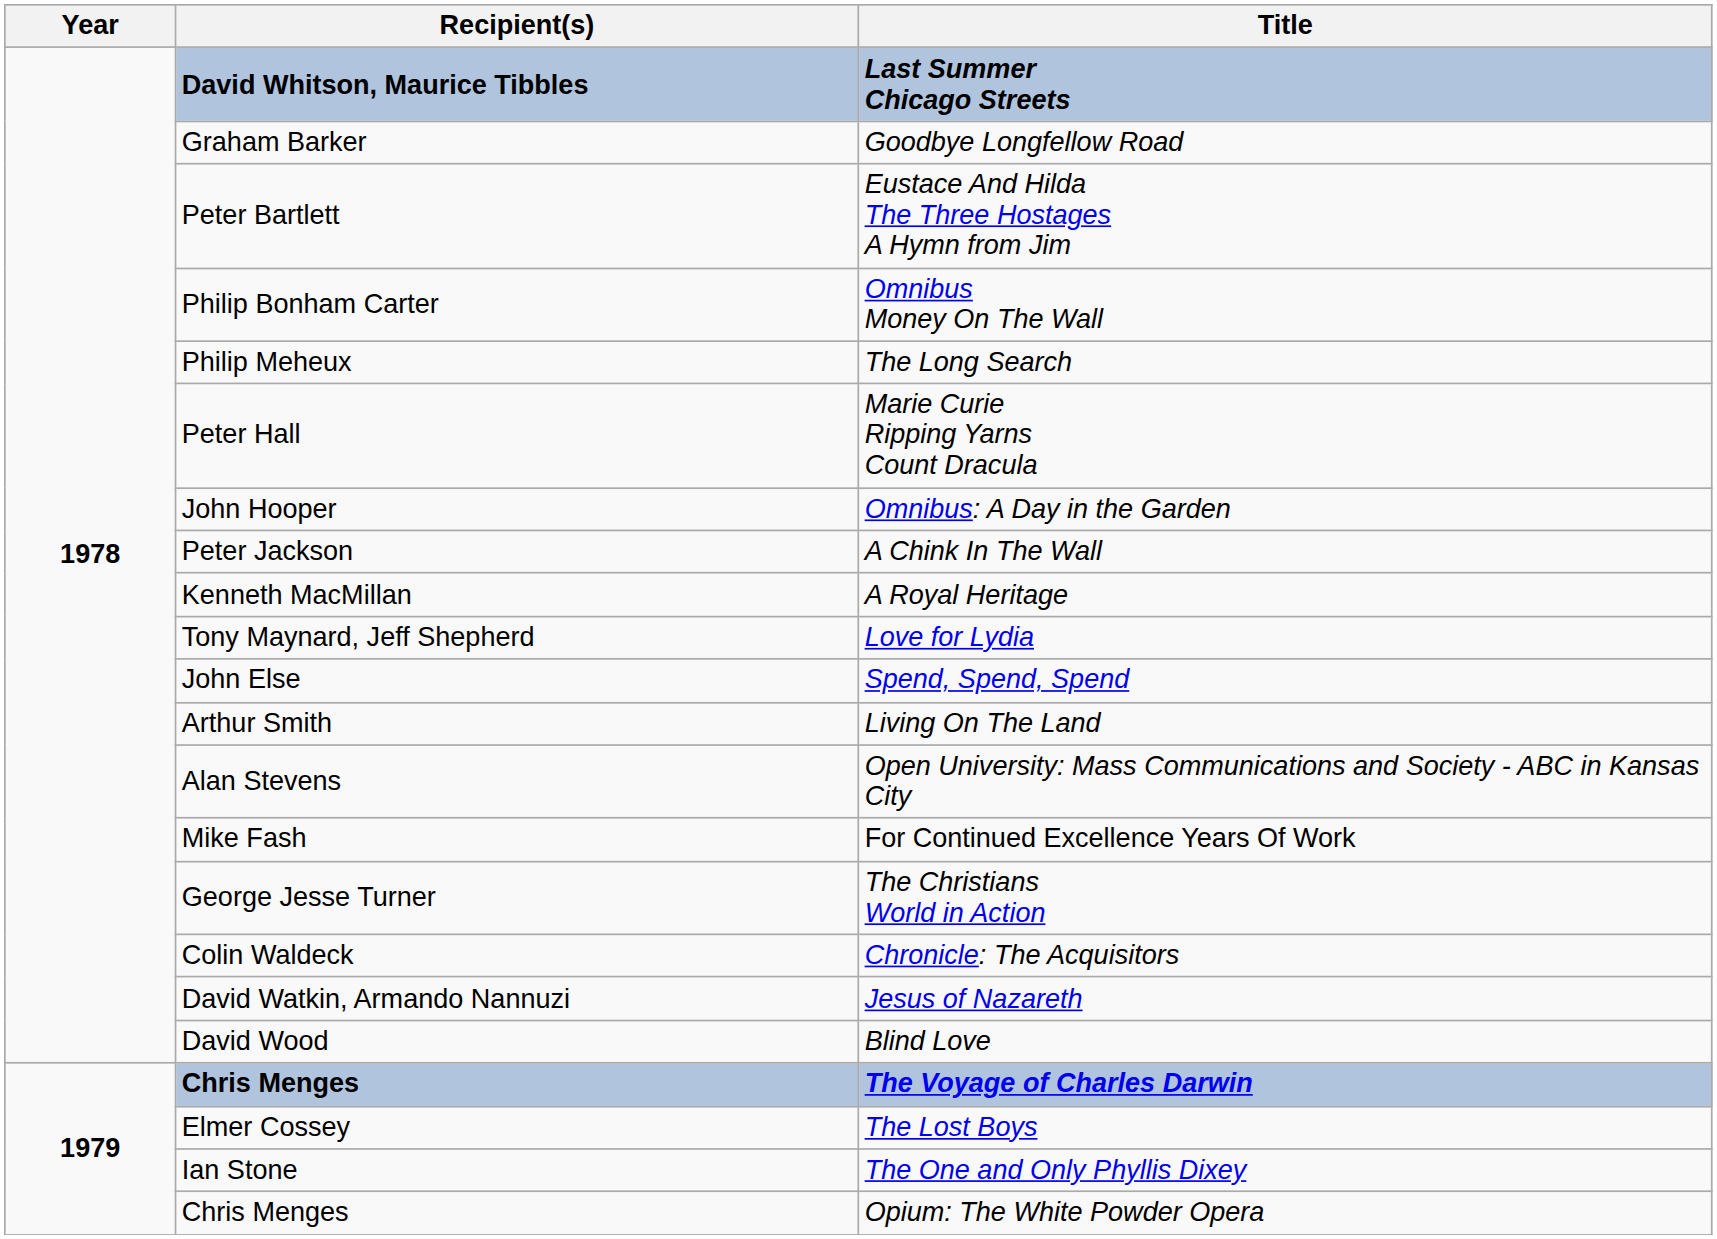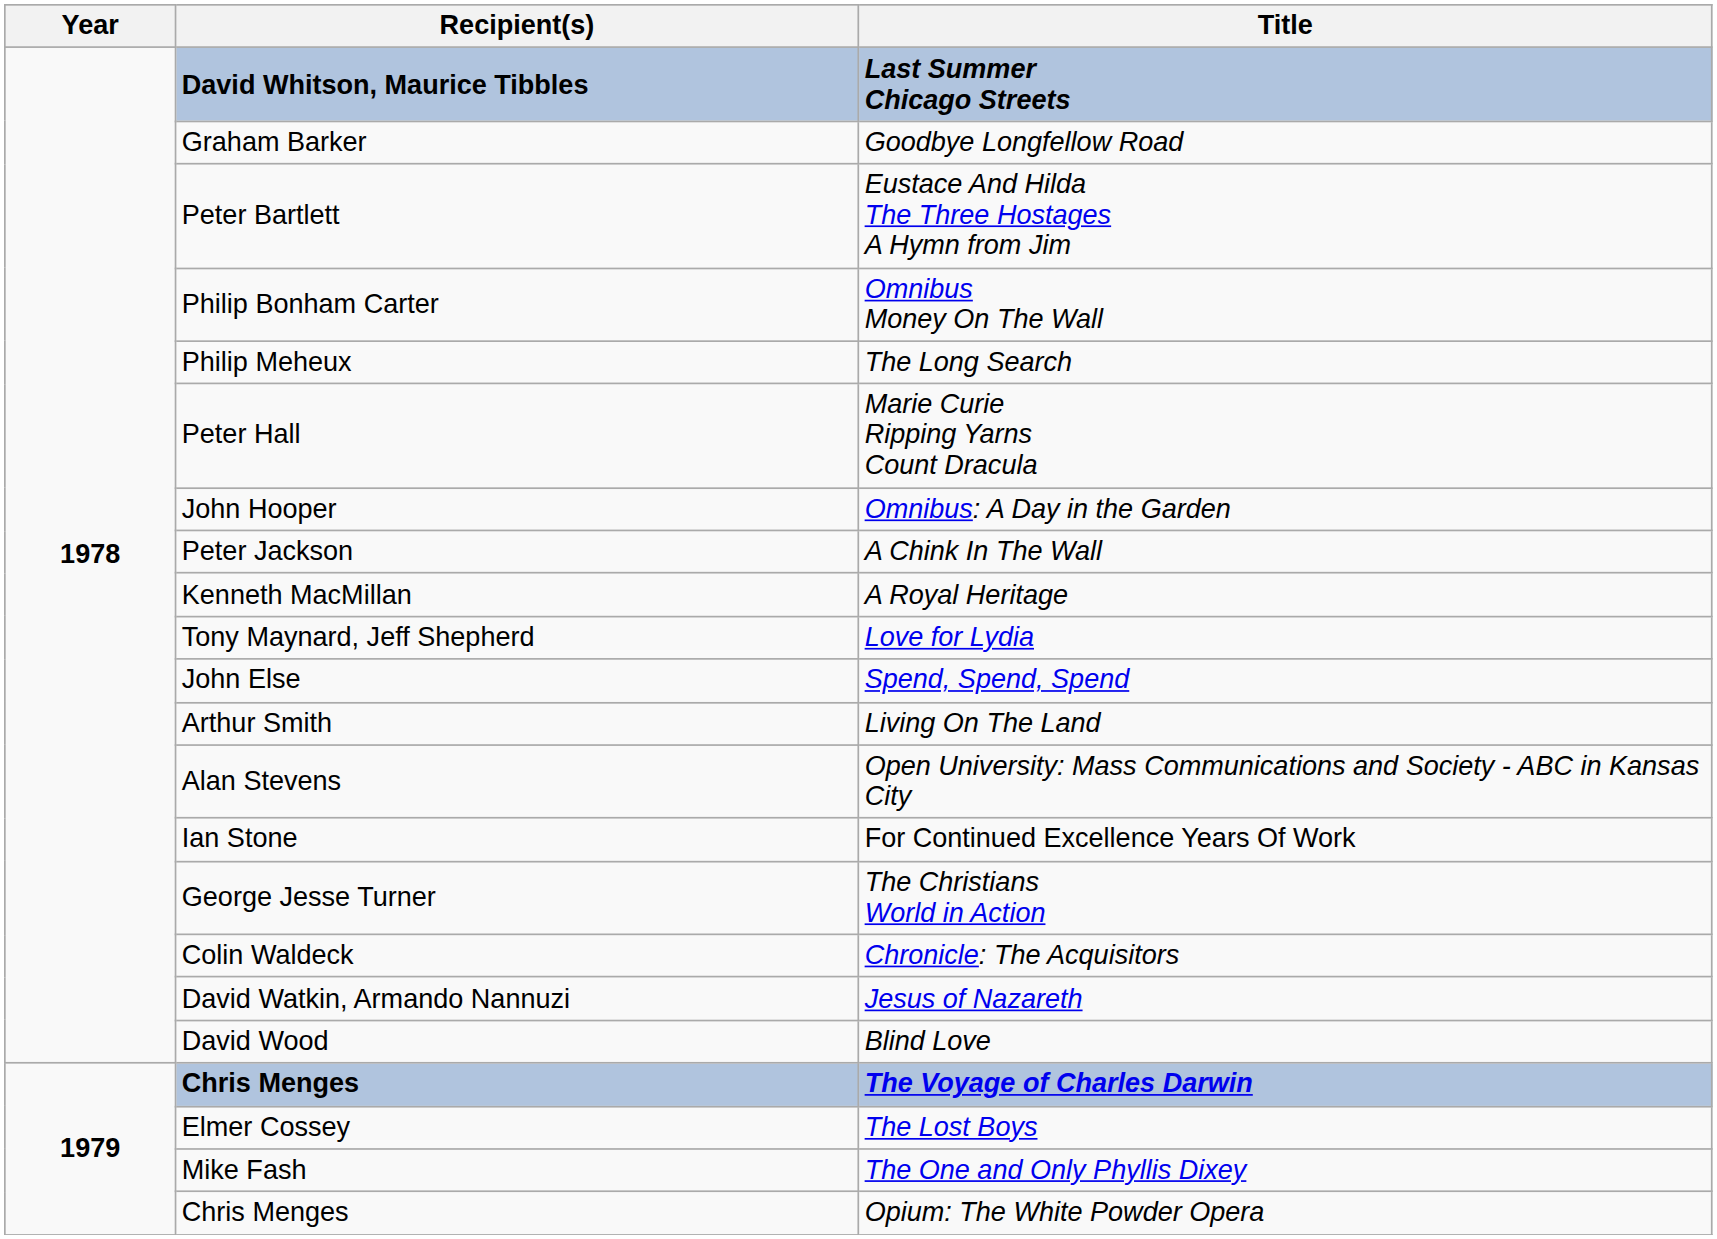For Continued Excellence Years Of Work | Recipient(s): Mike Fash -> Ian Stone
The One and Only Phyllis Dixey | Recipient(s): Ian Stone -> Mike Fash
